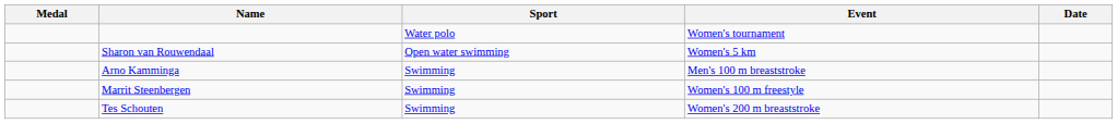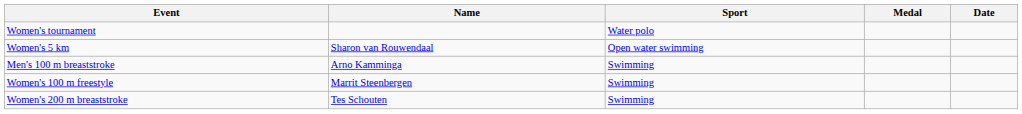columns swapped: Medal <-> Event
